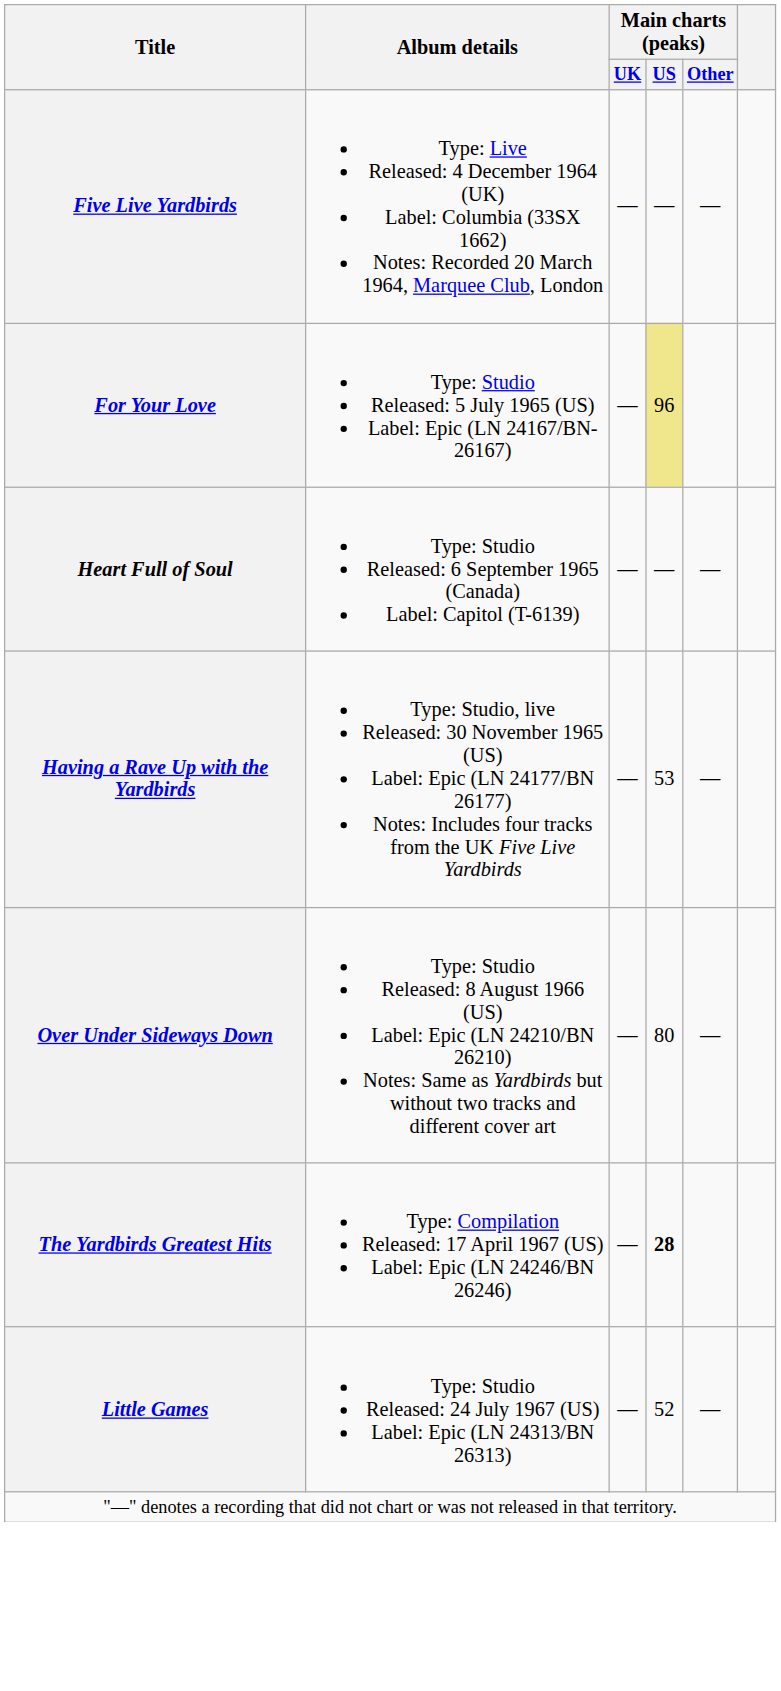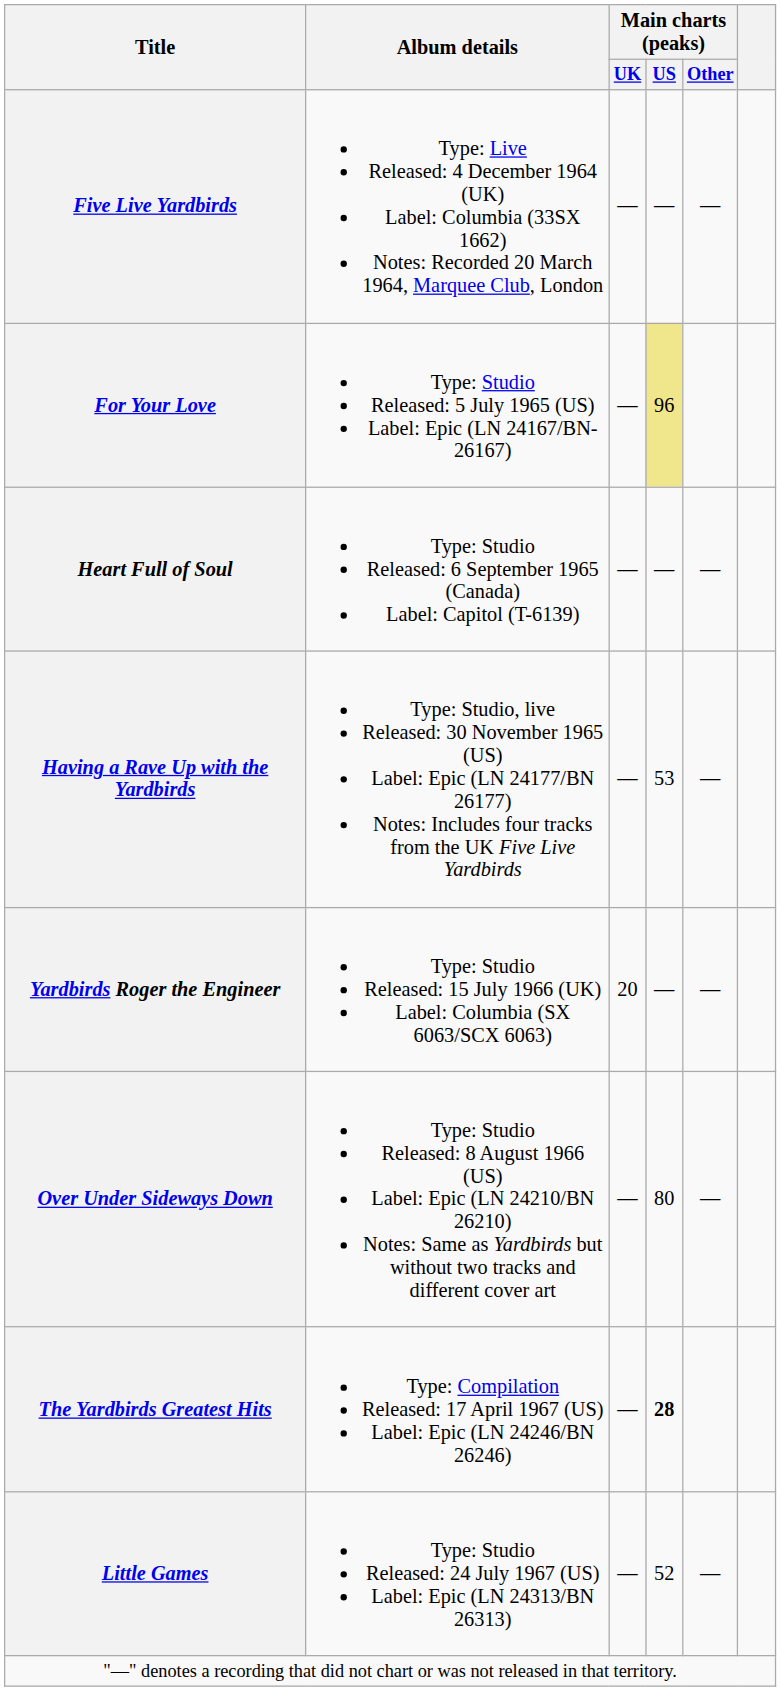+ row: Yardbirds Roger the Engineer | Type: Studio Released: 15 July 1966 (UK) Label: Columbia (SX 6063/SCX 6063) | 20 | — | —
